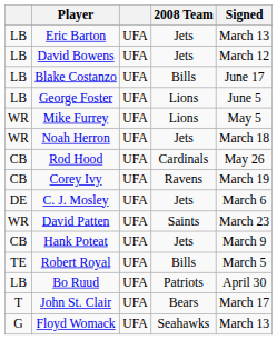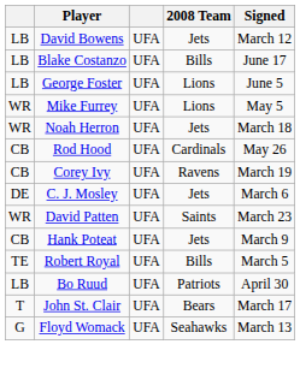- row: LB | Eric Barton | UFA | Jets | March 13
